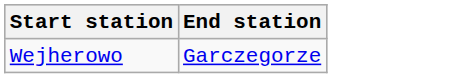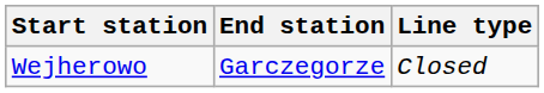+ column: Line type | Closed
